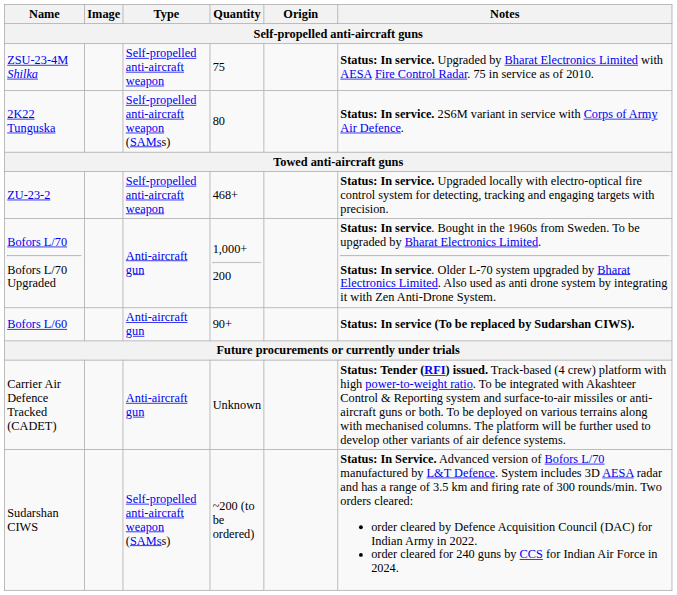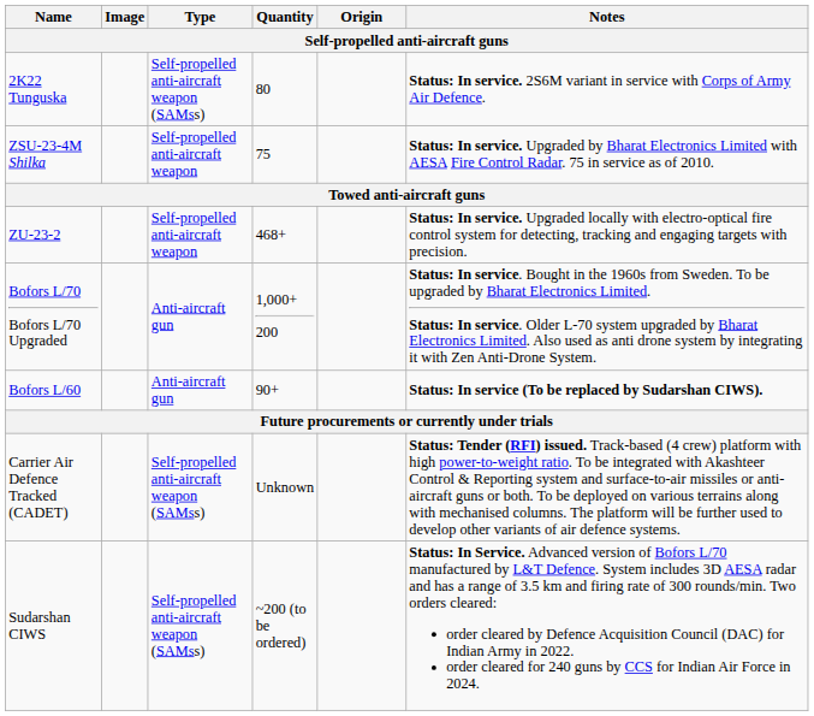rows swapped: ZSU-23-4M Shilka <-> 2K22 Tunguska
Carrier Air Defence Tracked (CADET) | Type: Anti-aircraft gun -> Self-propelled anti-aircraft weapon (SAMss)
